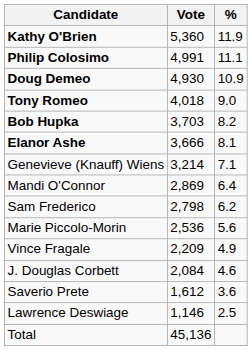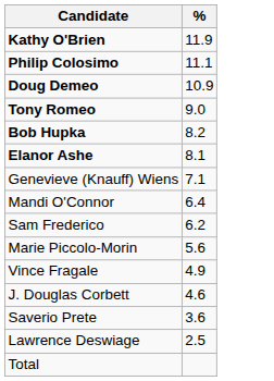- column: Vote | 5,360 | 4,991 | 4,930 | 4,018 | 3,703 | 3,666 | 3,214 | 2,869 | 2,798 | 2,536 | 2,209 | 2,084 | 1,612 | 1,146 | 45,136
